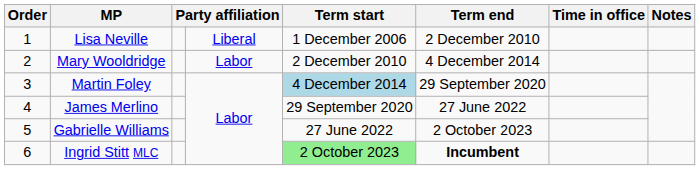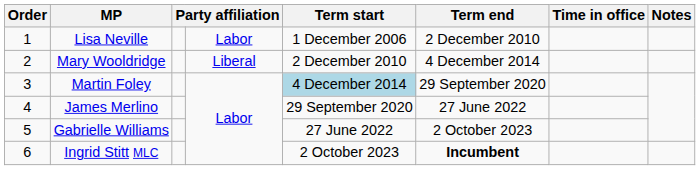Lisa Neville | column 4: Liberal -> Labor
Mary Wooldridge | column 4: Labor -> Liberal
Ingrid Stitt MLC | Term start: lightgreen background -> no background
